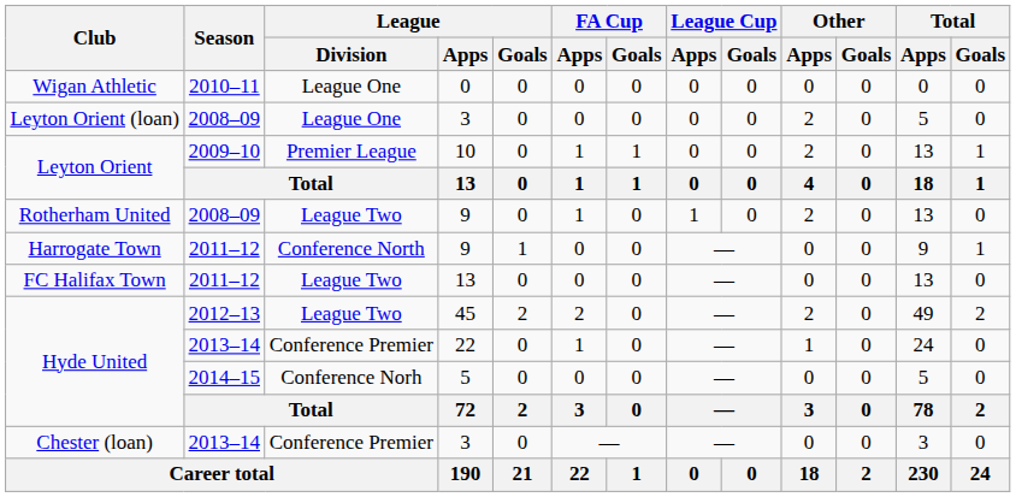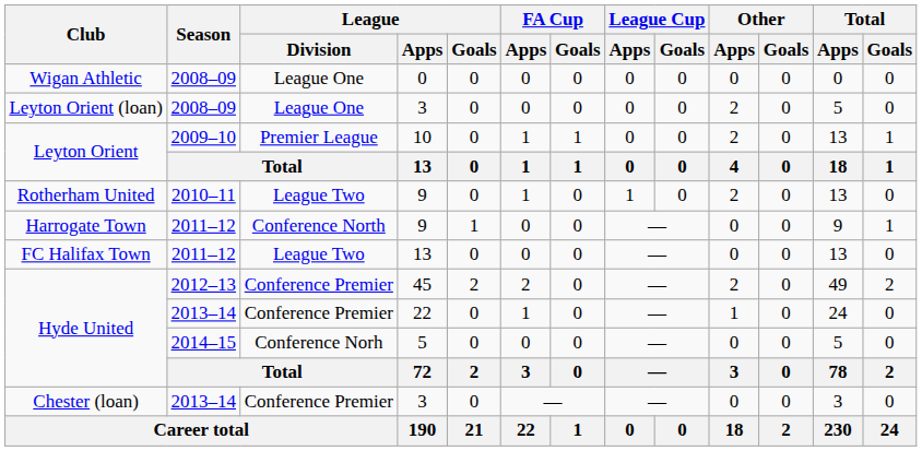Wigan Athletic | Season: 2010–11 -> 2008–09
Rotherham United | Season: 2008–09 -> 2010–11
Hyde United / 45 | League / Division: League Two -> Conference Premier
